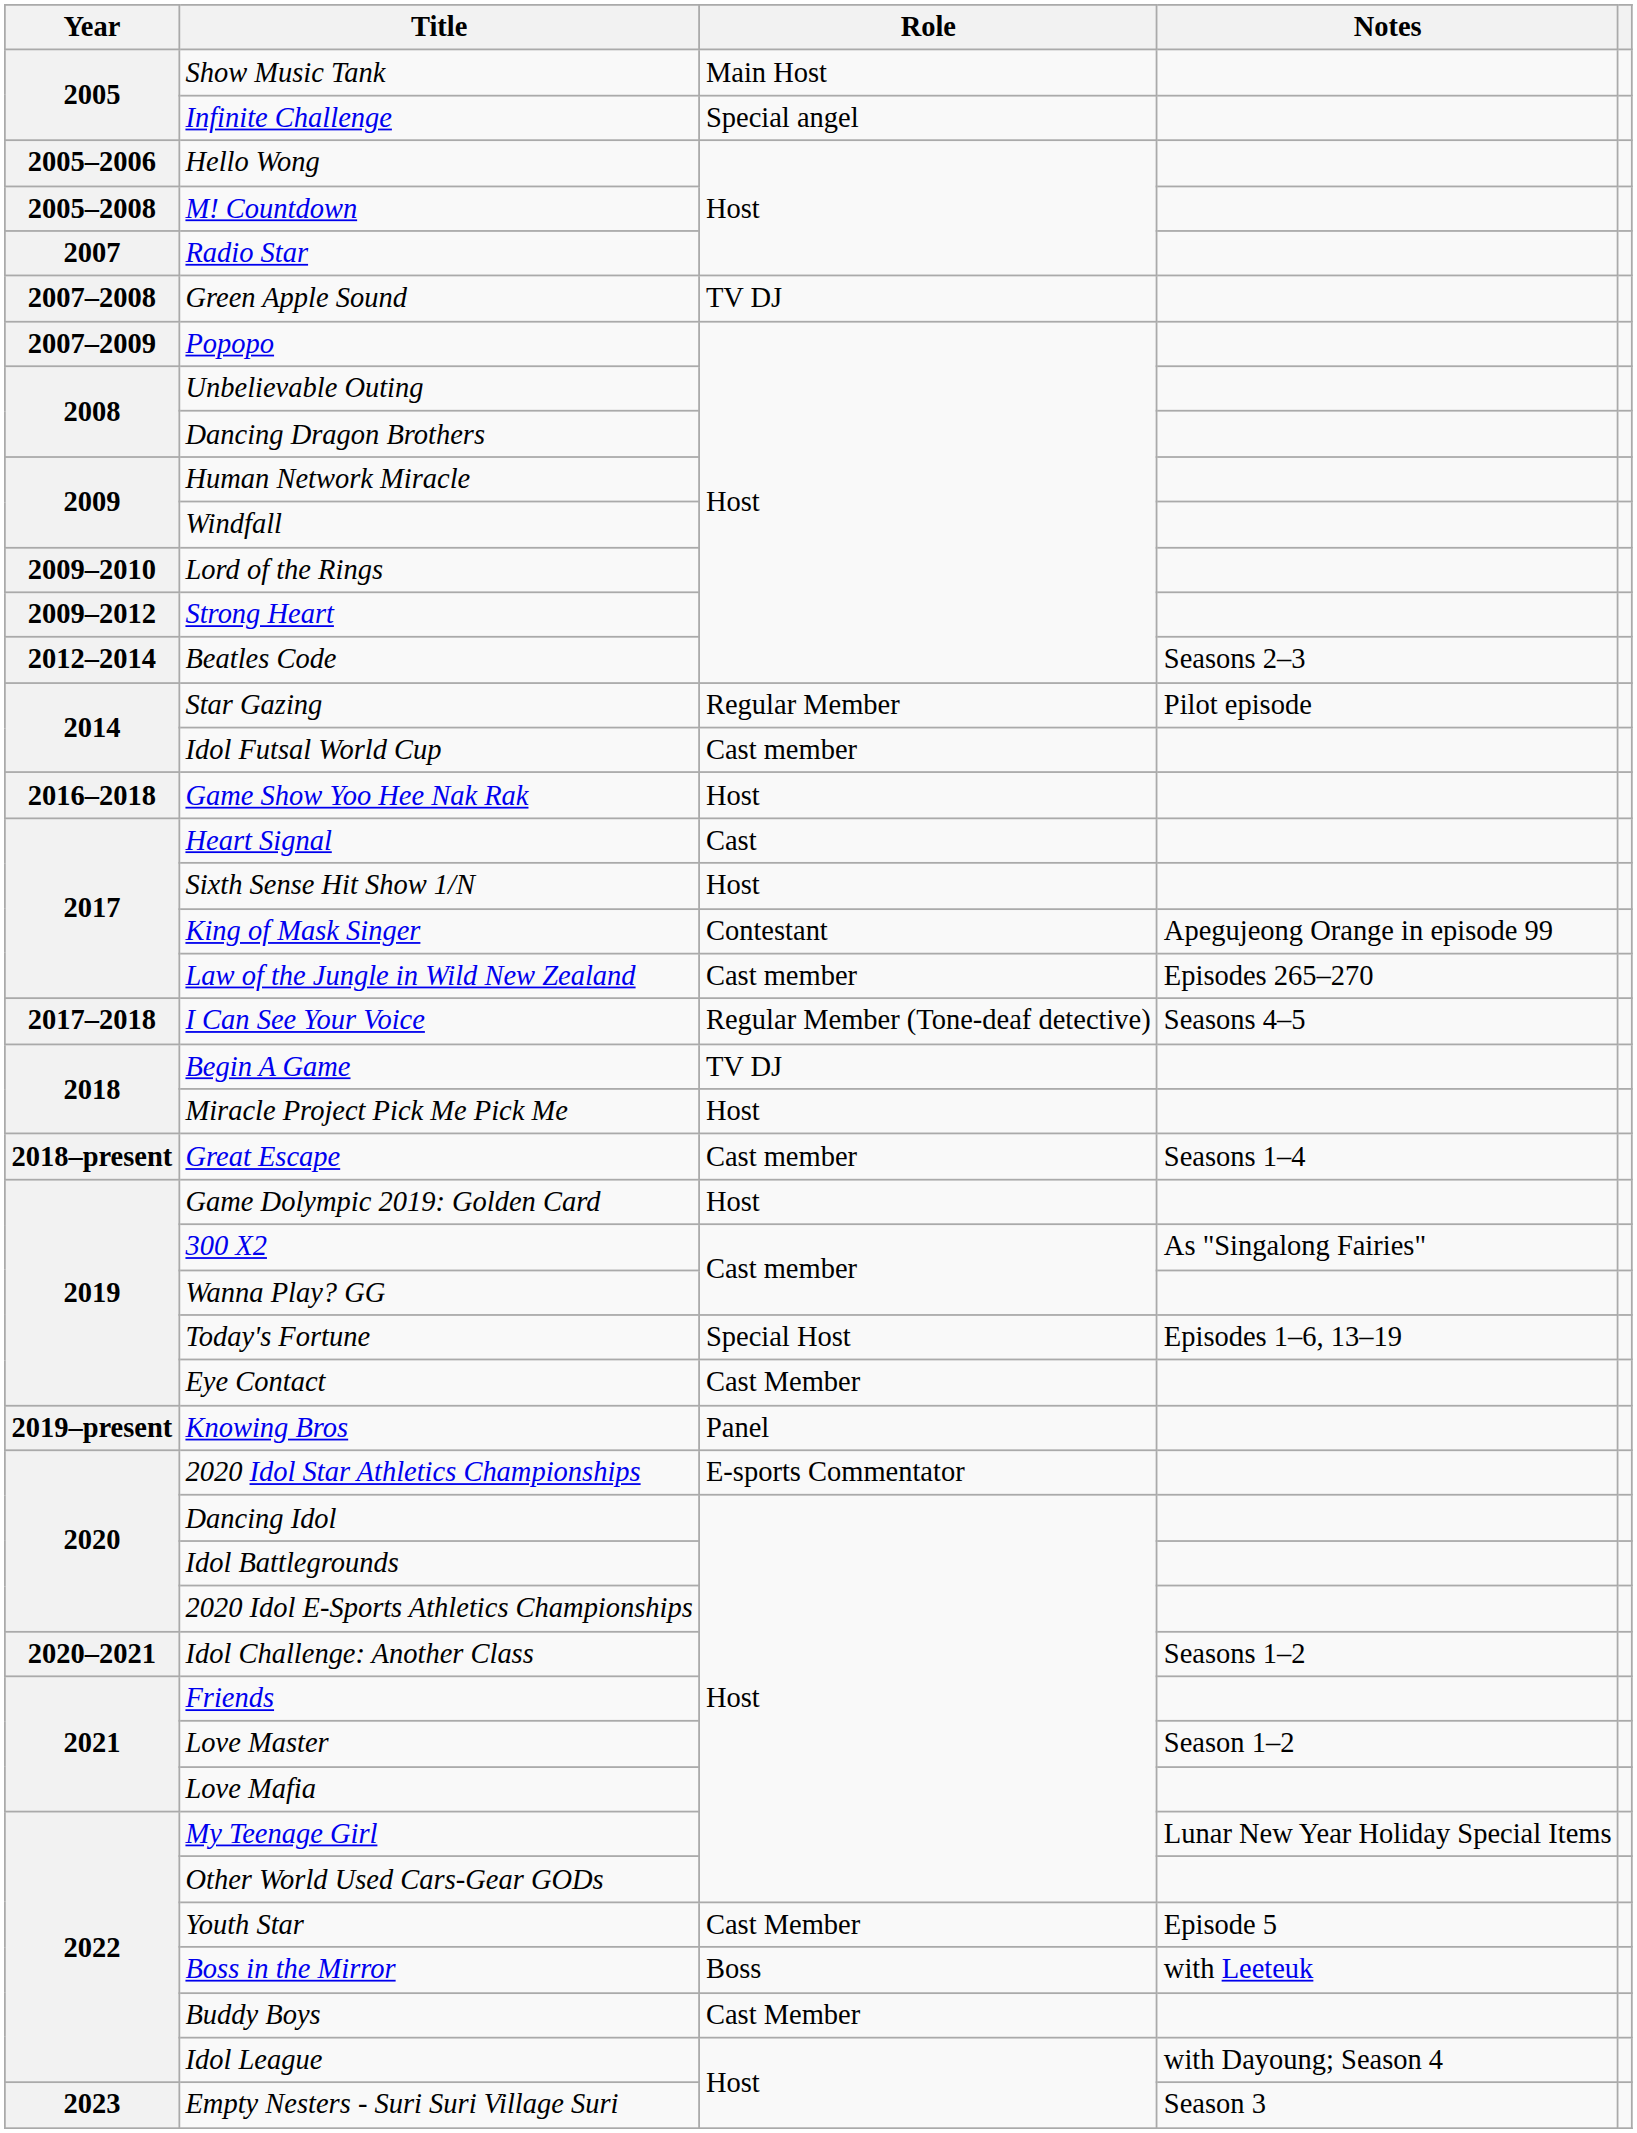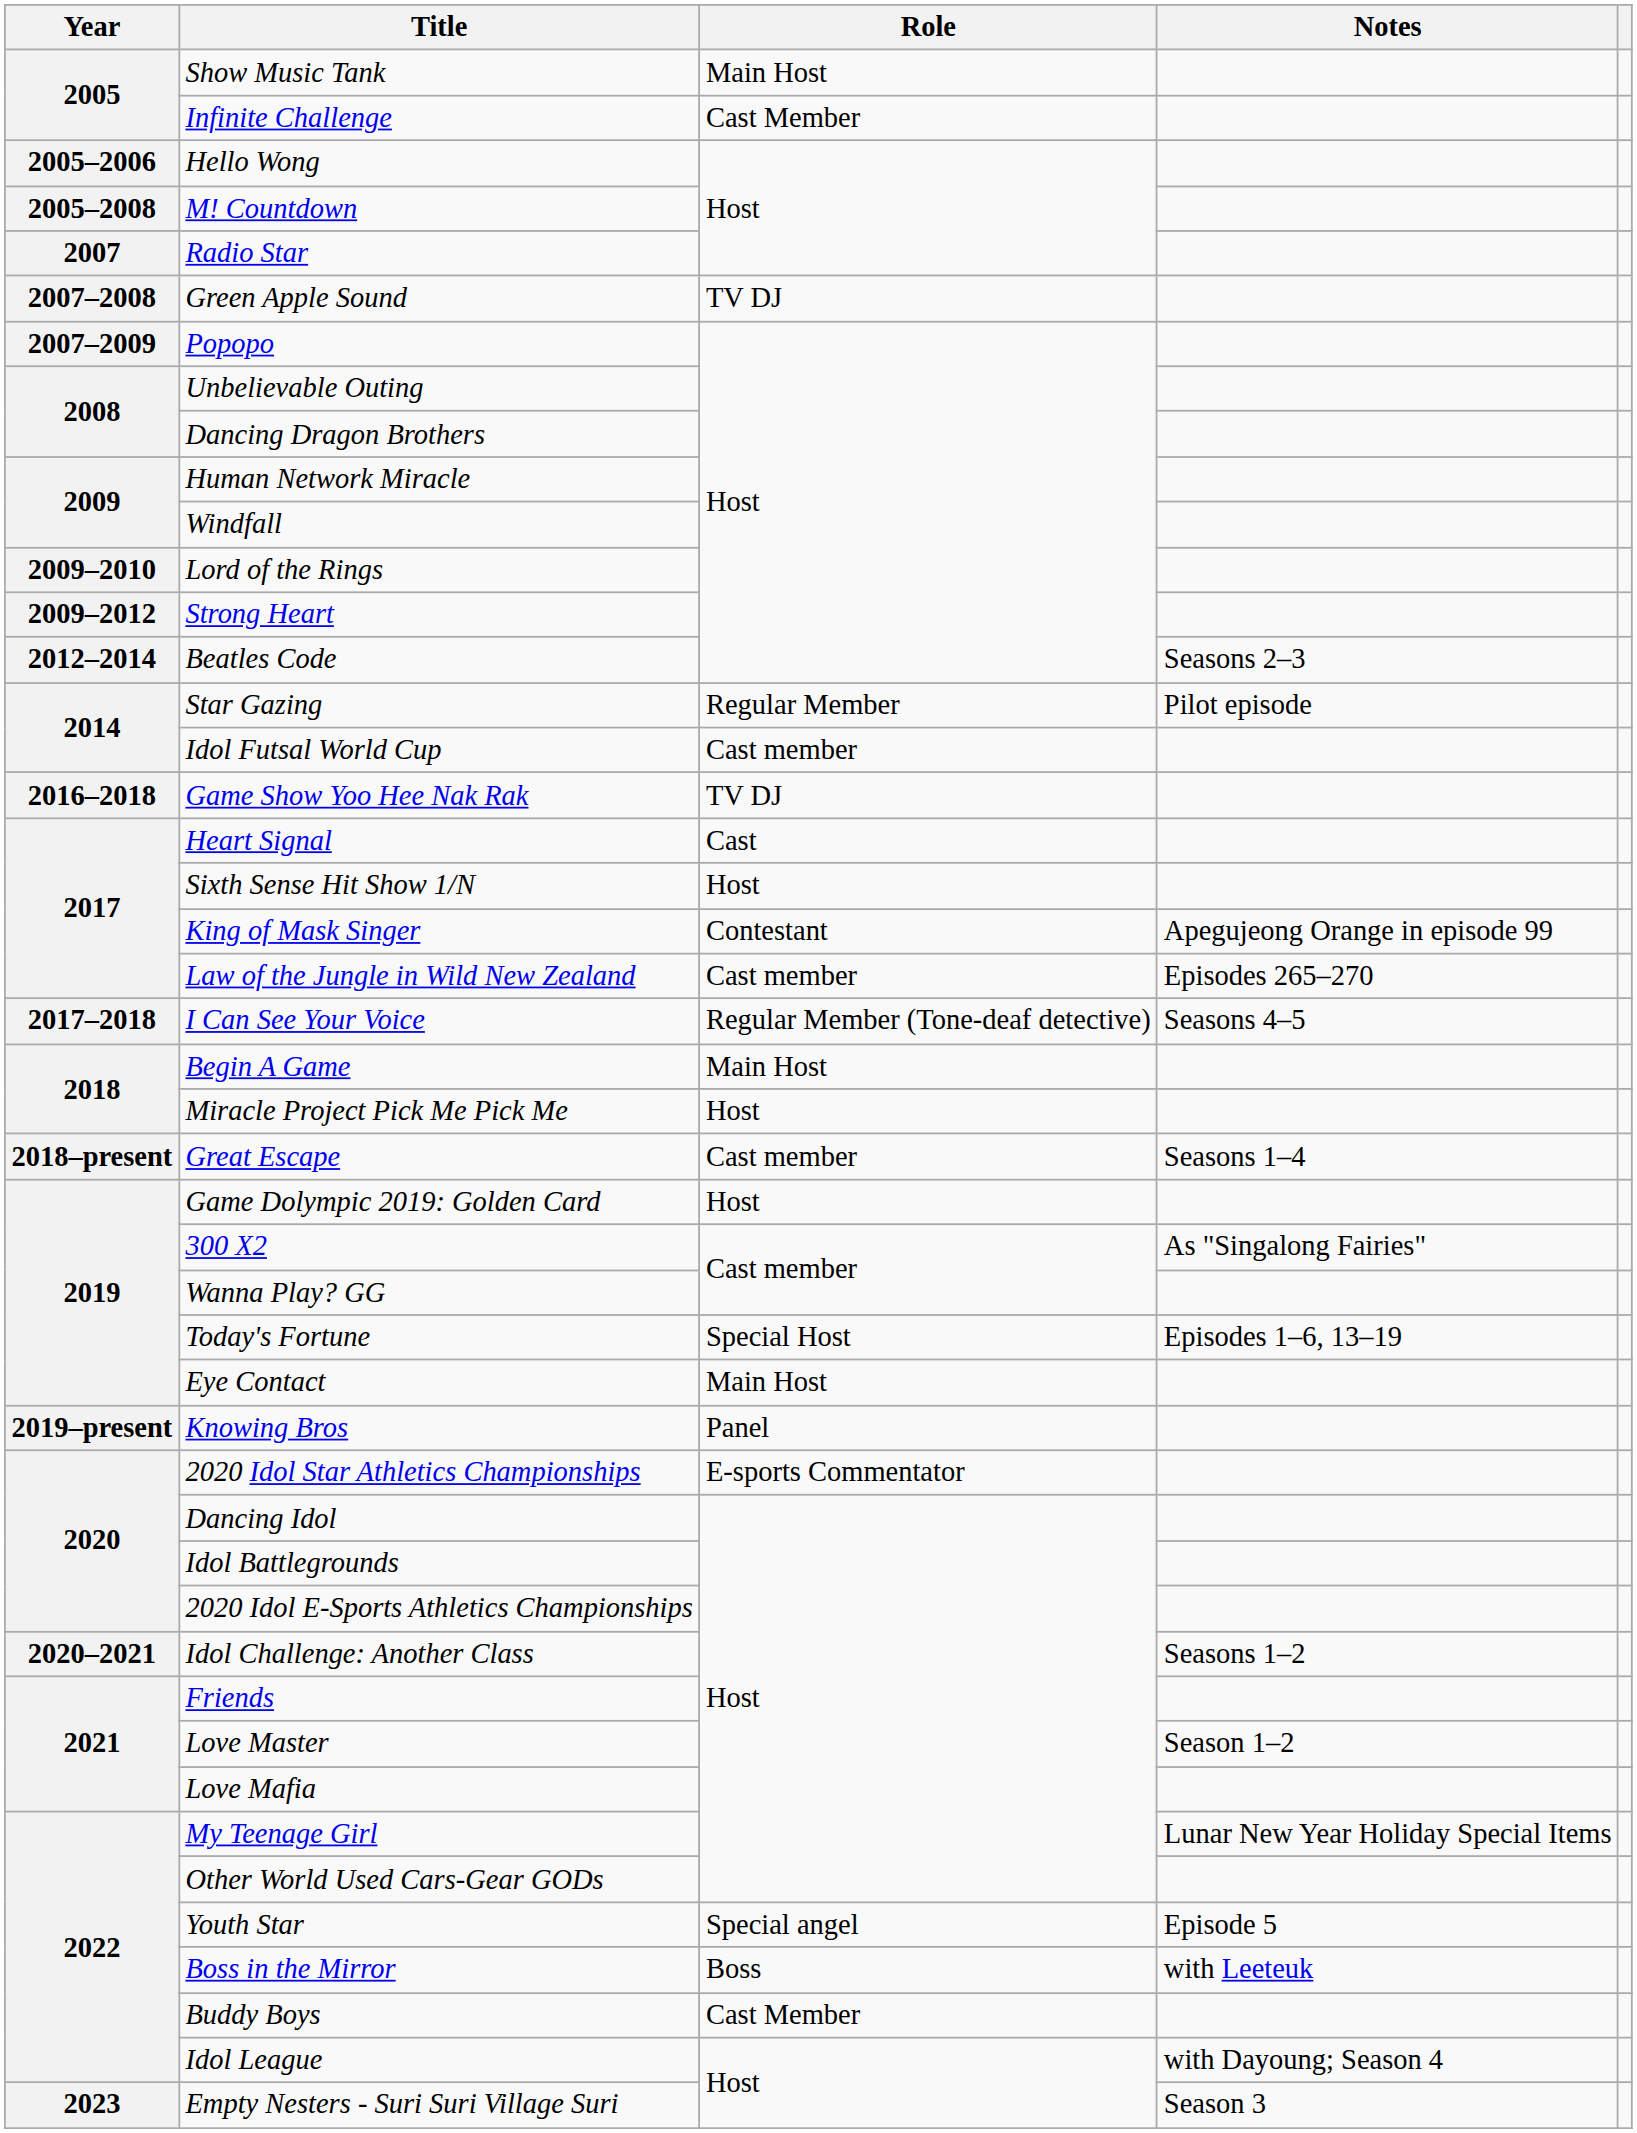Infinite Challenge | Role: Special angel -> Cast Member
Game Show Yoo Hee Nak Rak | Role: Host -> TV DJ
Begin A Game | Role: TV DJ -> Main Host
Eye Contact | Role: Cast Member -> Main Host
Youth Star | Role: Cast Member -> Special angel
